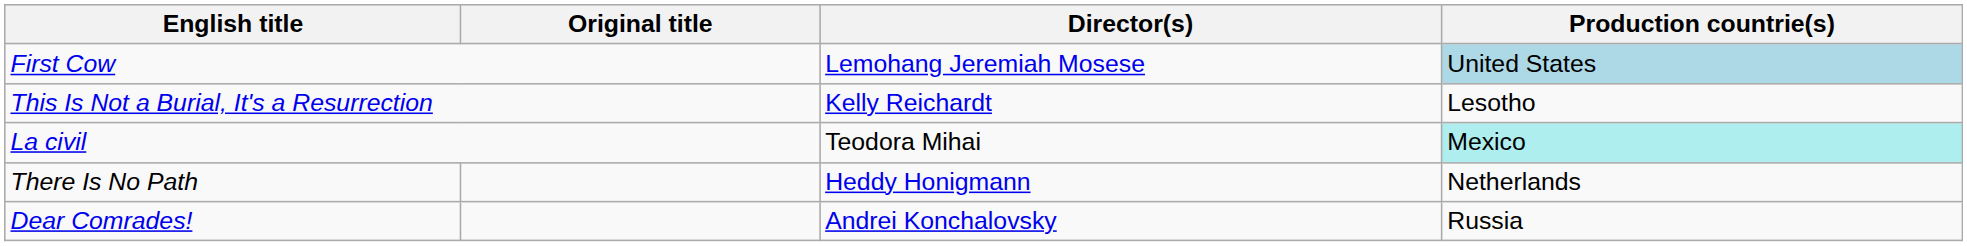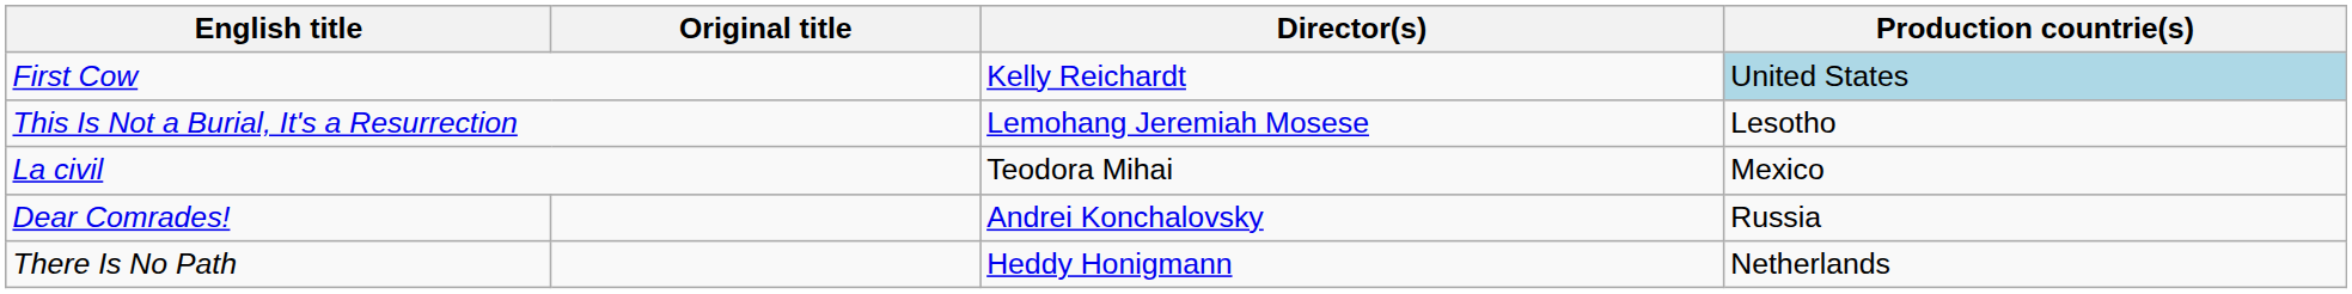First Cow | Director(s): Lemohang Jeremiah Mosese -> Kelly Reichardt
This Is Not a Burial, It's a Resurrection | Director(s): Kelly Reichardt -> Lemohang Jeremiah Mosese
La civil | Production countrie(s): paleturquoise background -> no background
rows swapped: There Is No Path <-> Dear Comrades!
